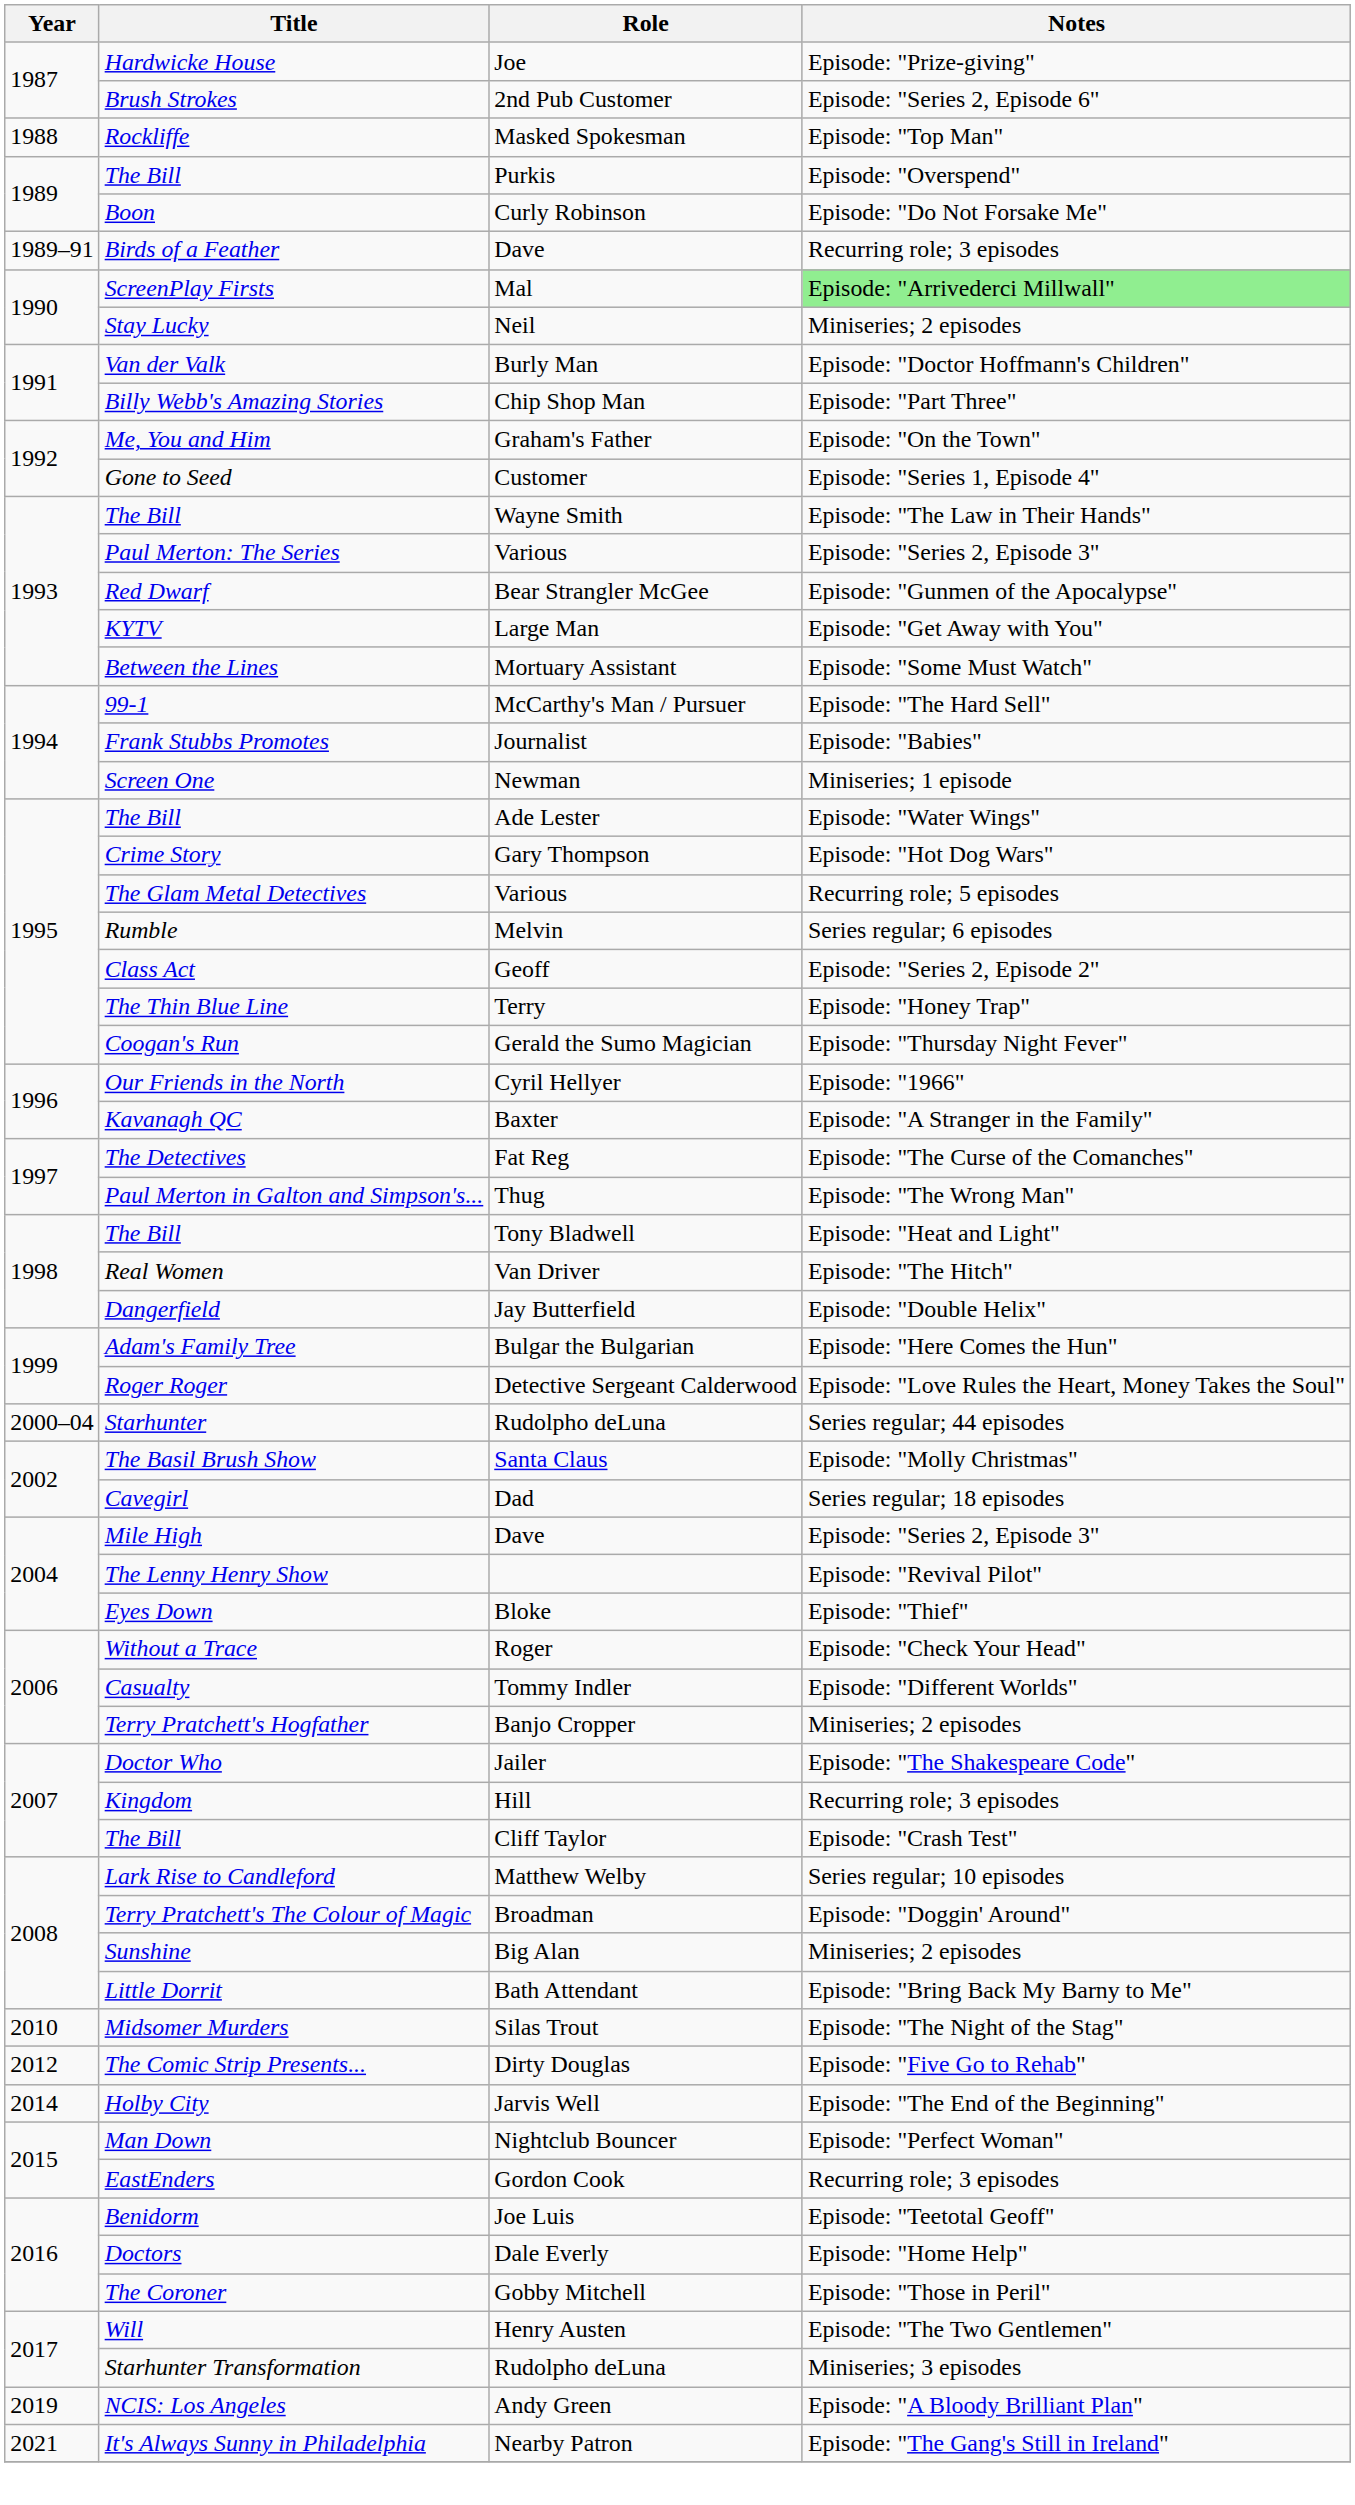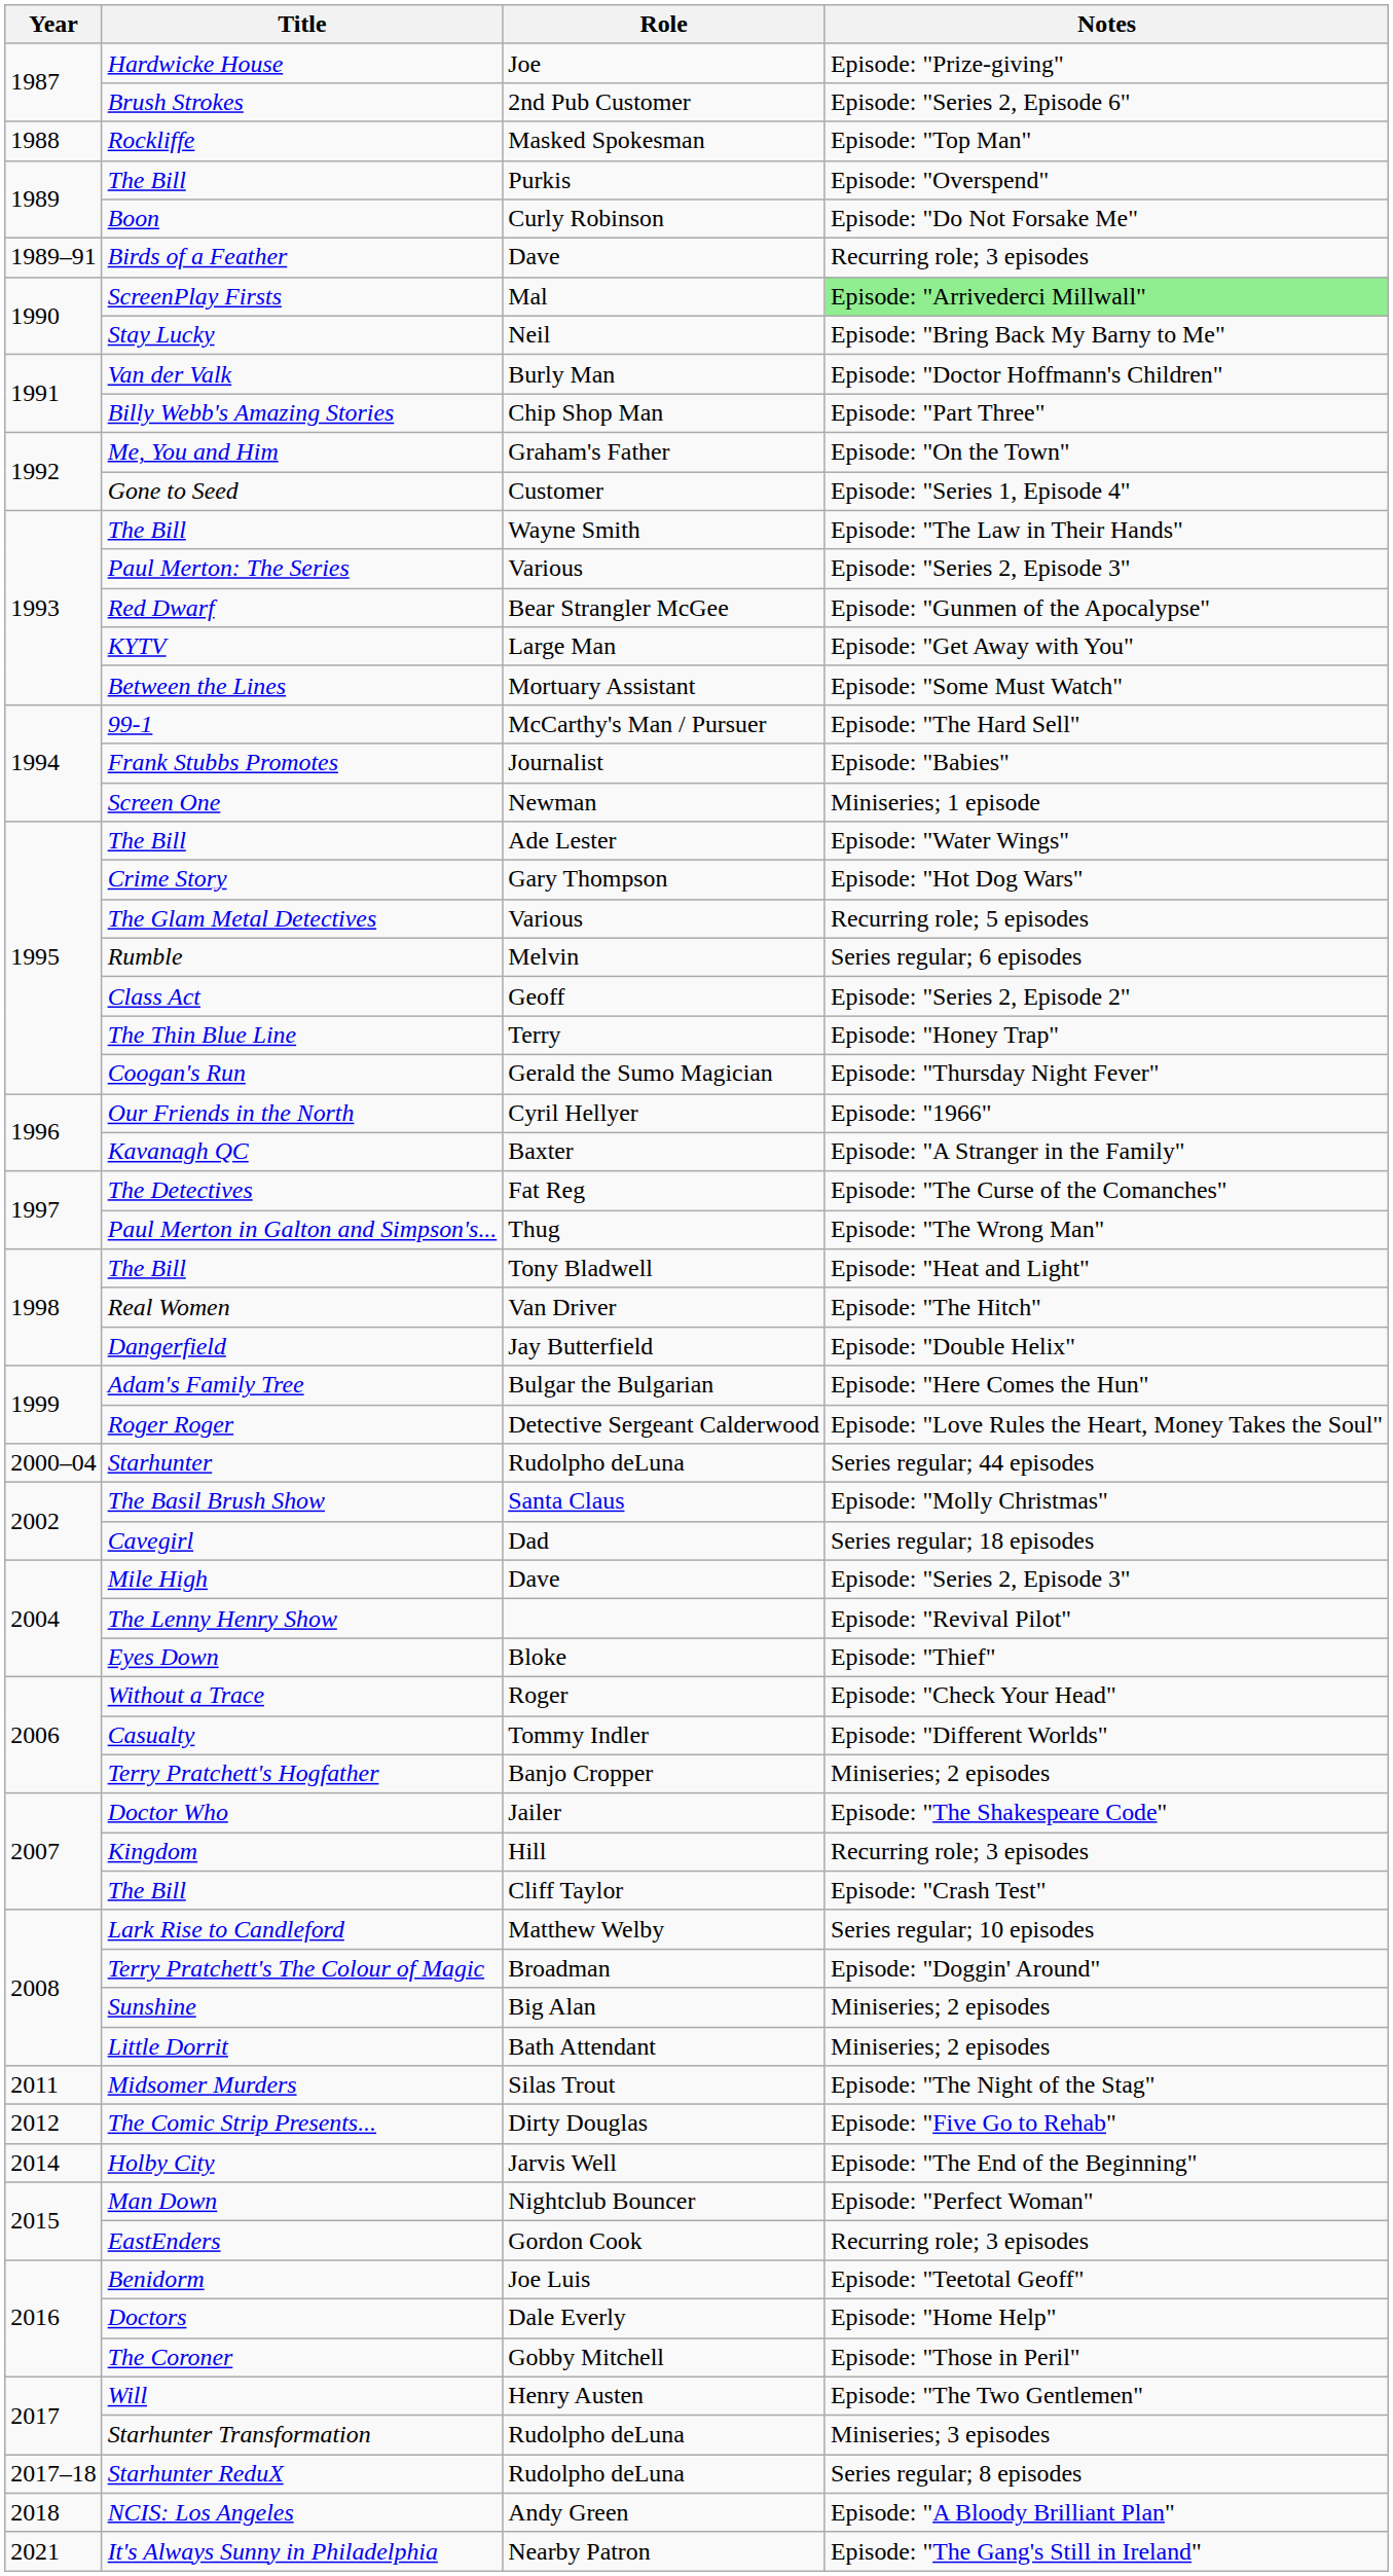Stay Lucky | Notes: Miniseries; 2 episodes -> Episode: "Bring Back My Barny to Me"
Little Dorrit | Notes: Episode: "Bring Back My Barny to Me" -> Miniseries; 2 episodes
Midsomer Murders | Year: 2010 -> 2011
+ row: 2017–18 | Starhunter ReduX | Rudolpho deLuna | Series regular; 8 episodes
NCIS: Los Angeles | Year: 2019 -> 2018
